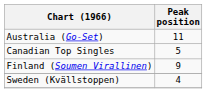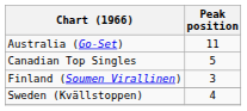Finland (Soumen Virallinen) | Peak position: 9 -> 3
